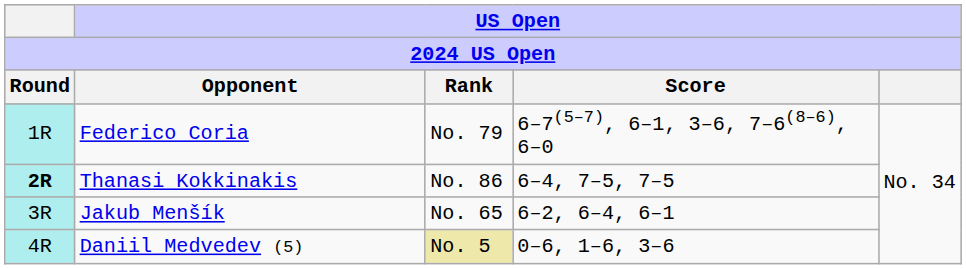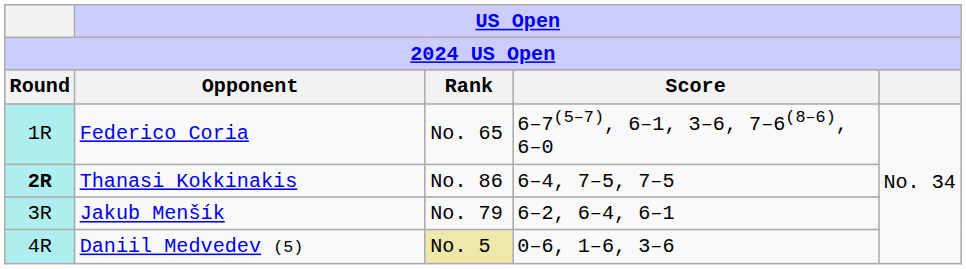Federico Coria | US Open / Rank: No. 79 -> No. 65
Jakub Menšík | US Open / Rank: No. 65 -> No. 79
